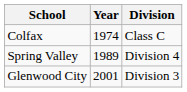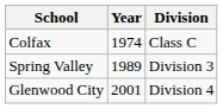Spring Valley | Division: Division 4 -> Division 3
Glenwood City | Division: Division 3 -> Division 4
